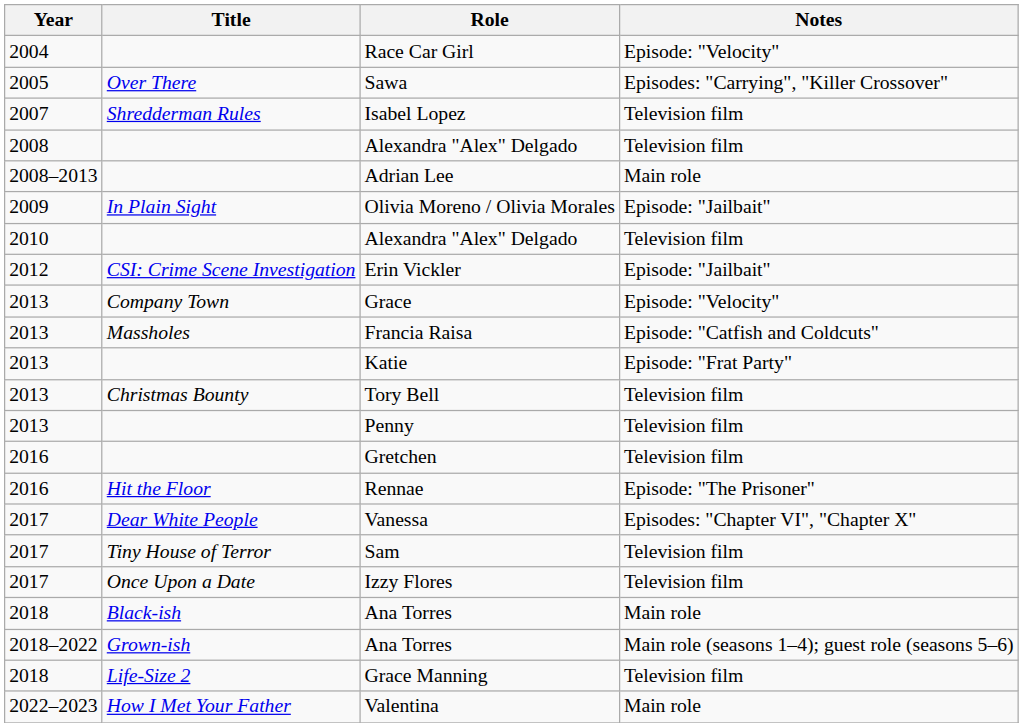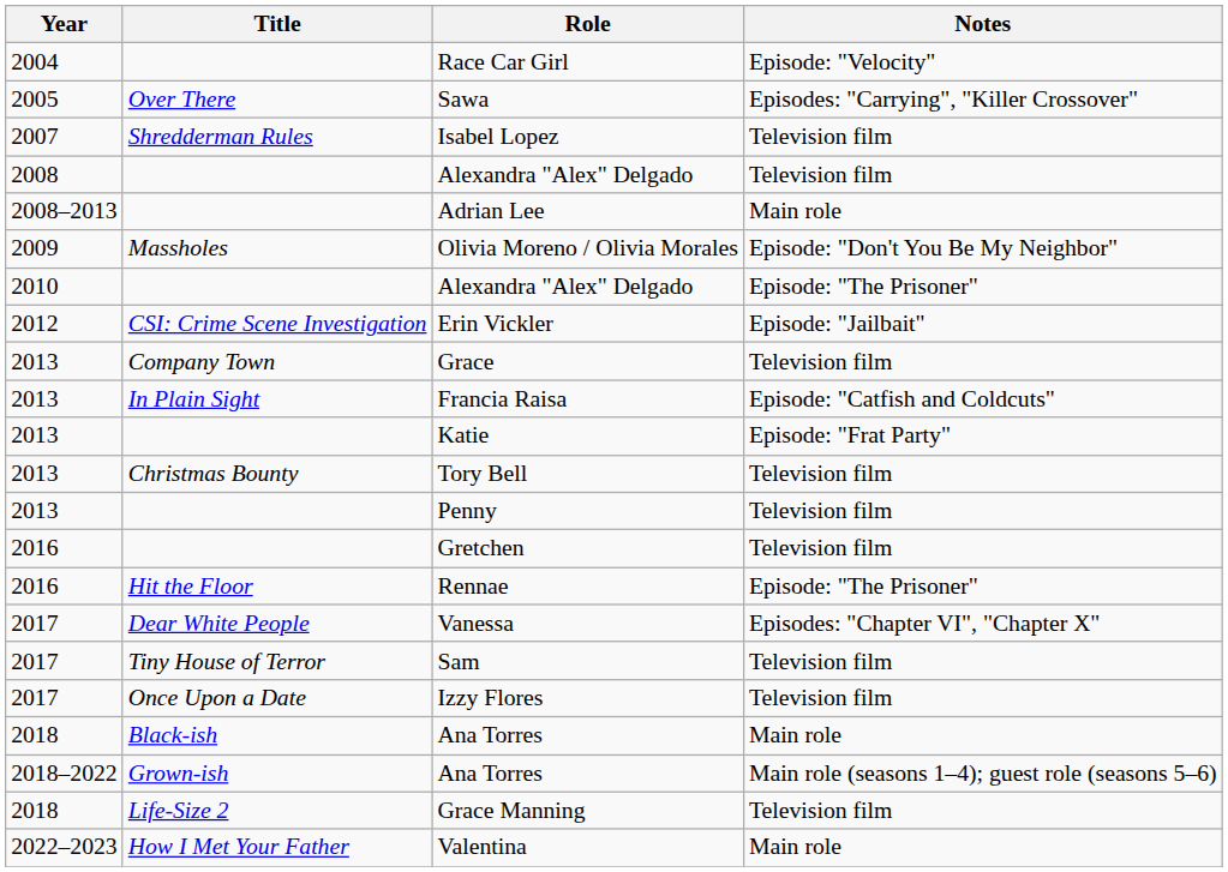Olivia Moreno / Olivia Morales | Title: In Plain Sight -> Massholes
Olivia Moreno / Olivia Morales | Notes: Episode: "Jailbait" -> Episode: "Don't You Be My Neighbor"
2010 / Alexandra "Alex" Delgado | Notes: Television film -> Episode: "The Prisoner"
Grace | Notes: Episode: "Velocity" -> Television film
Francia Raisa | Title: Massholes -> In Plain Sight
